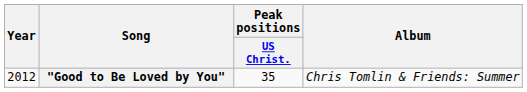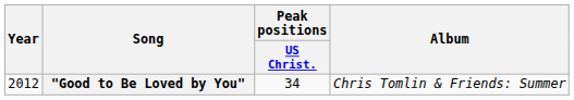"Good to Be Loved by You" | Peak positions / US Christ.: 35 -> 34
